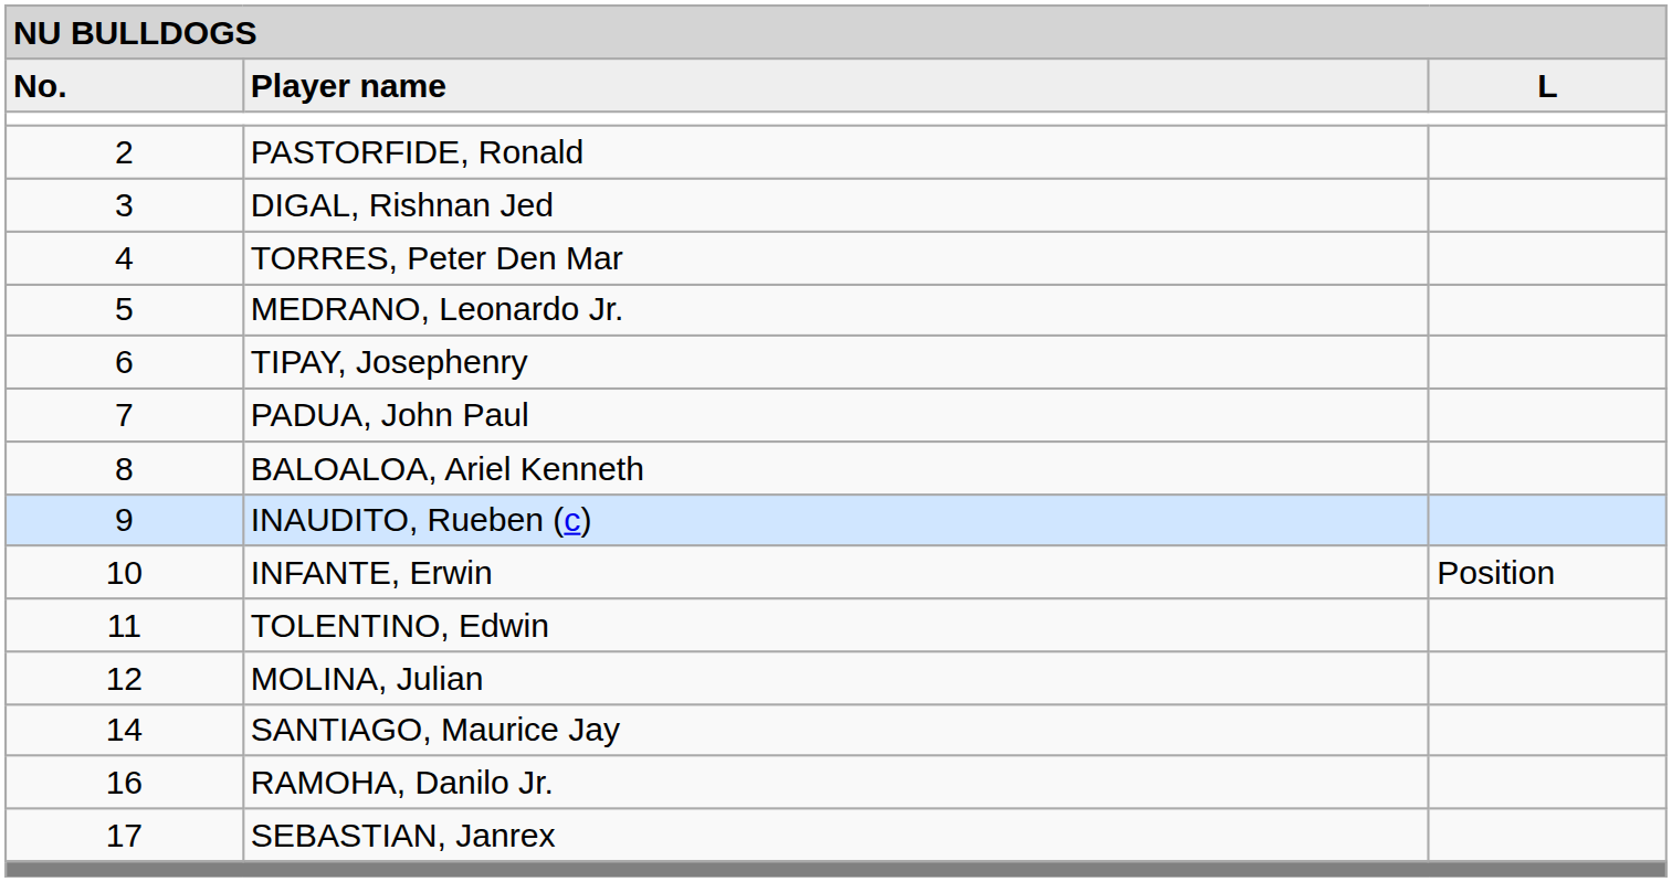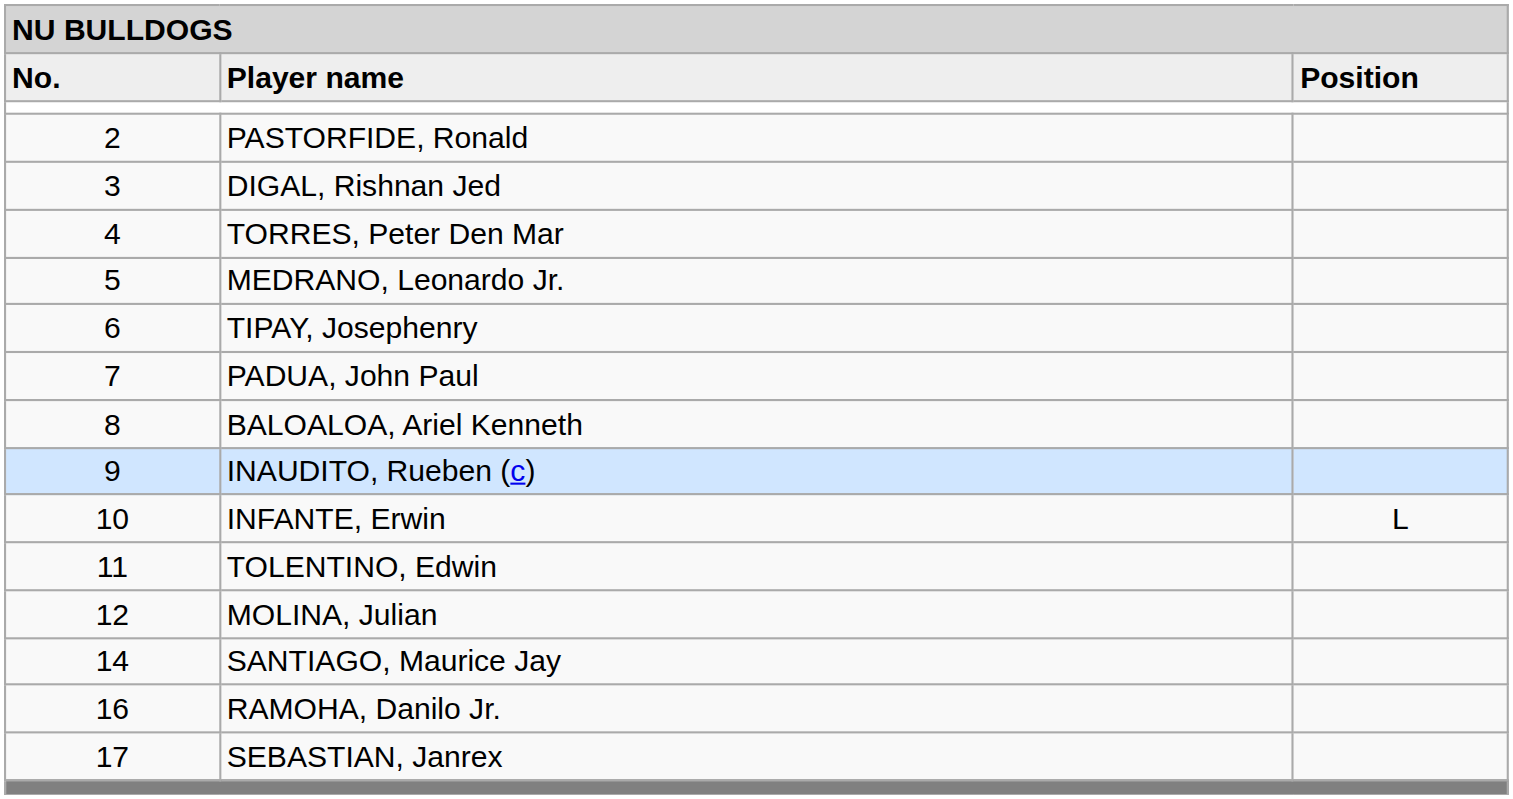Player name | column 3: L -> Position
INFANTE, Erwin | column 3: Position -> L
